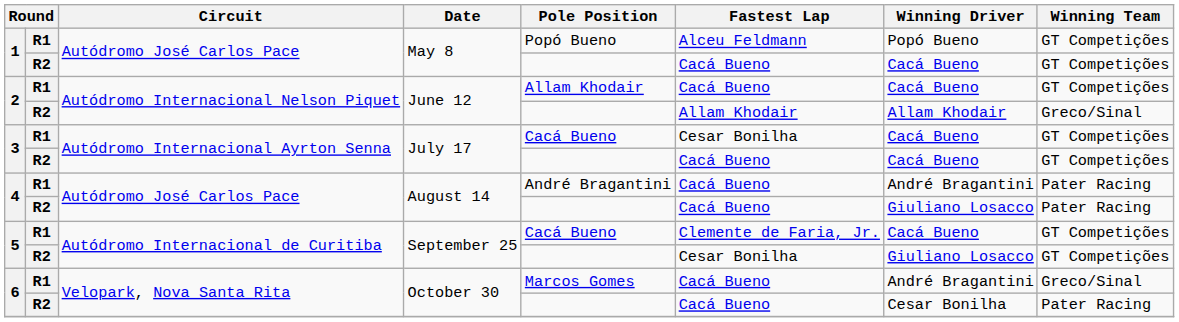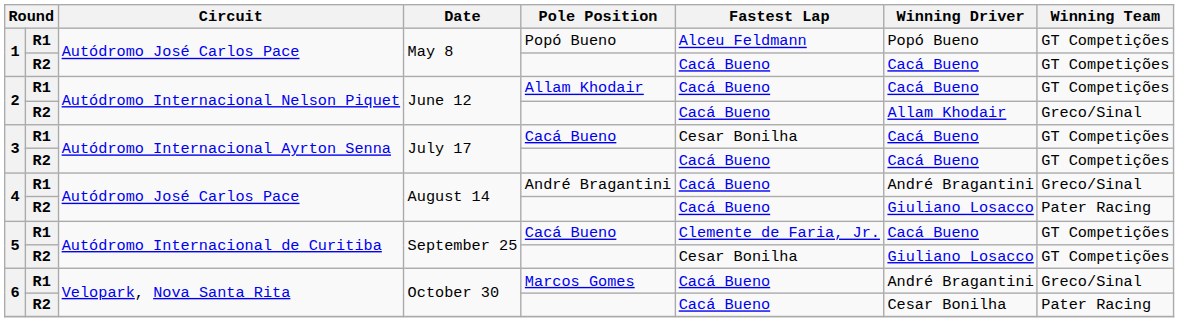2 / R2 | Fastest Lap: Allam Khodair -> Cacá Bueno
4 / R1 | Winning Team: Pater Racing -> Greco/Sinal
